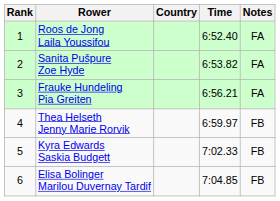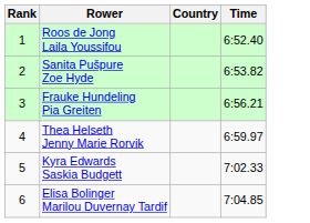- column: Notes | FA | FA | FA | FB | FB | FB
